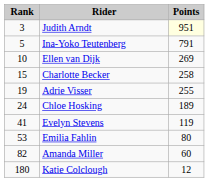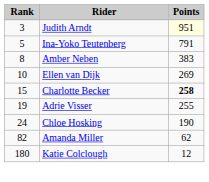+ row: 8 | Amber Neben | 383
Charlotte Becker | Points: normal -> bold
Chloe Hosking | Points: 189 -> 190
- row: 41 | Evelyn Stevens | 119
- row: 53 | Emilia Fahlin | 80
Amanda Miller | Points: 60 -> 62
